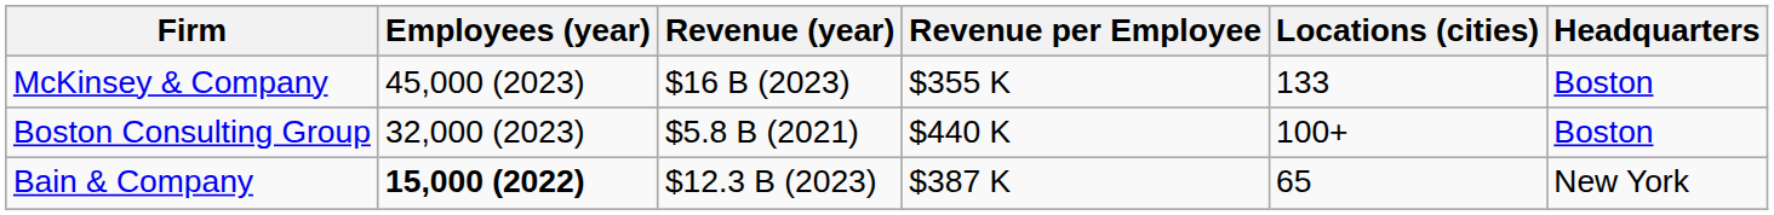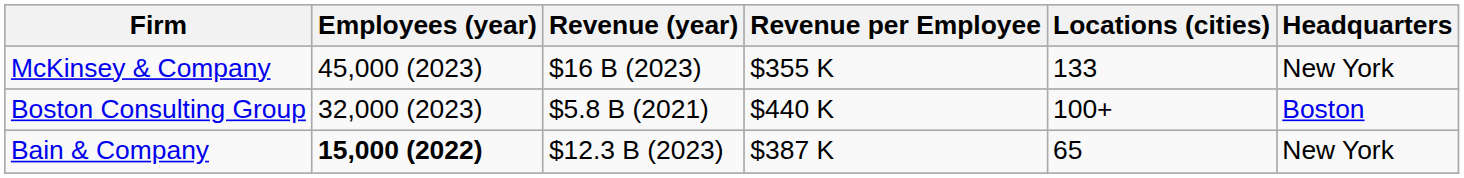McKinsey & Company | Headquarters: Boston -> New York
